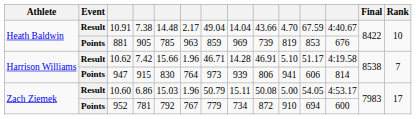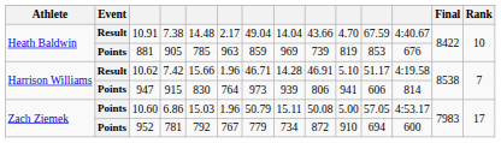10.60 | Event: Result -> Points
10.60 | column 11: 54.05 -> 57.05
